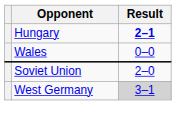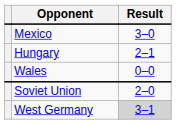+ row: Mexico | 3–0
Hungary | Result: bold -> normal
